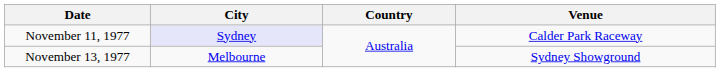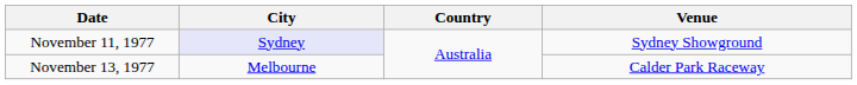November 11, 1977 | Venue: Calder Park Raceway -> Sydney Showground
November 13, 1977 | Venue: Sydney Showground -> Calder Park Raceway
